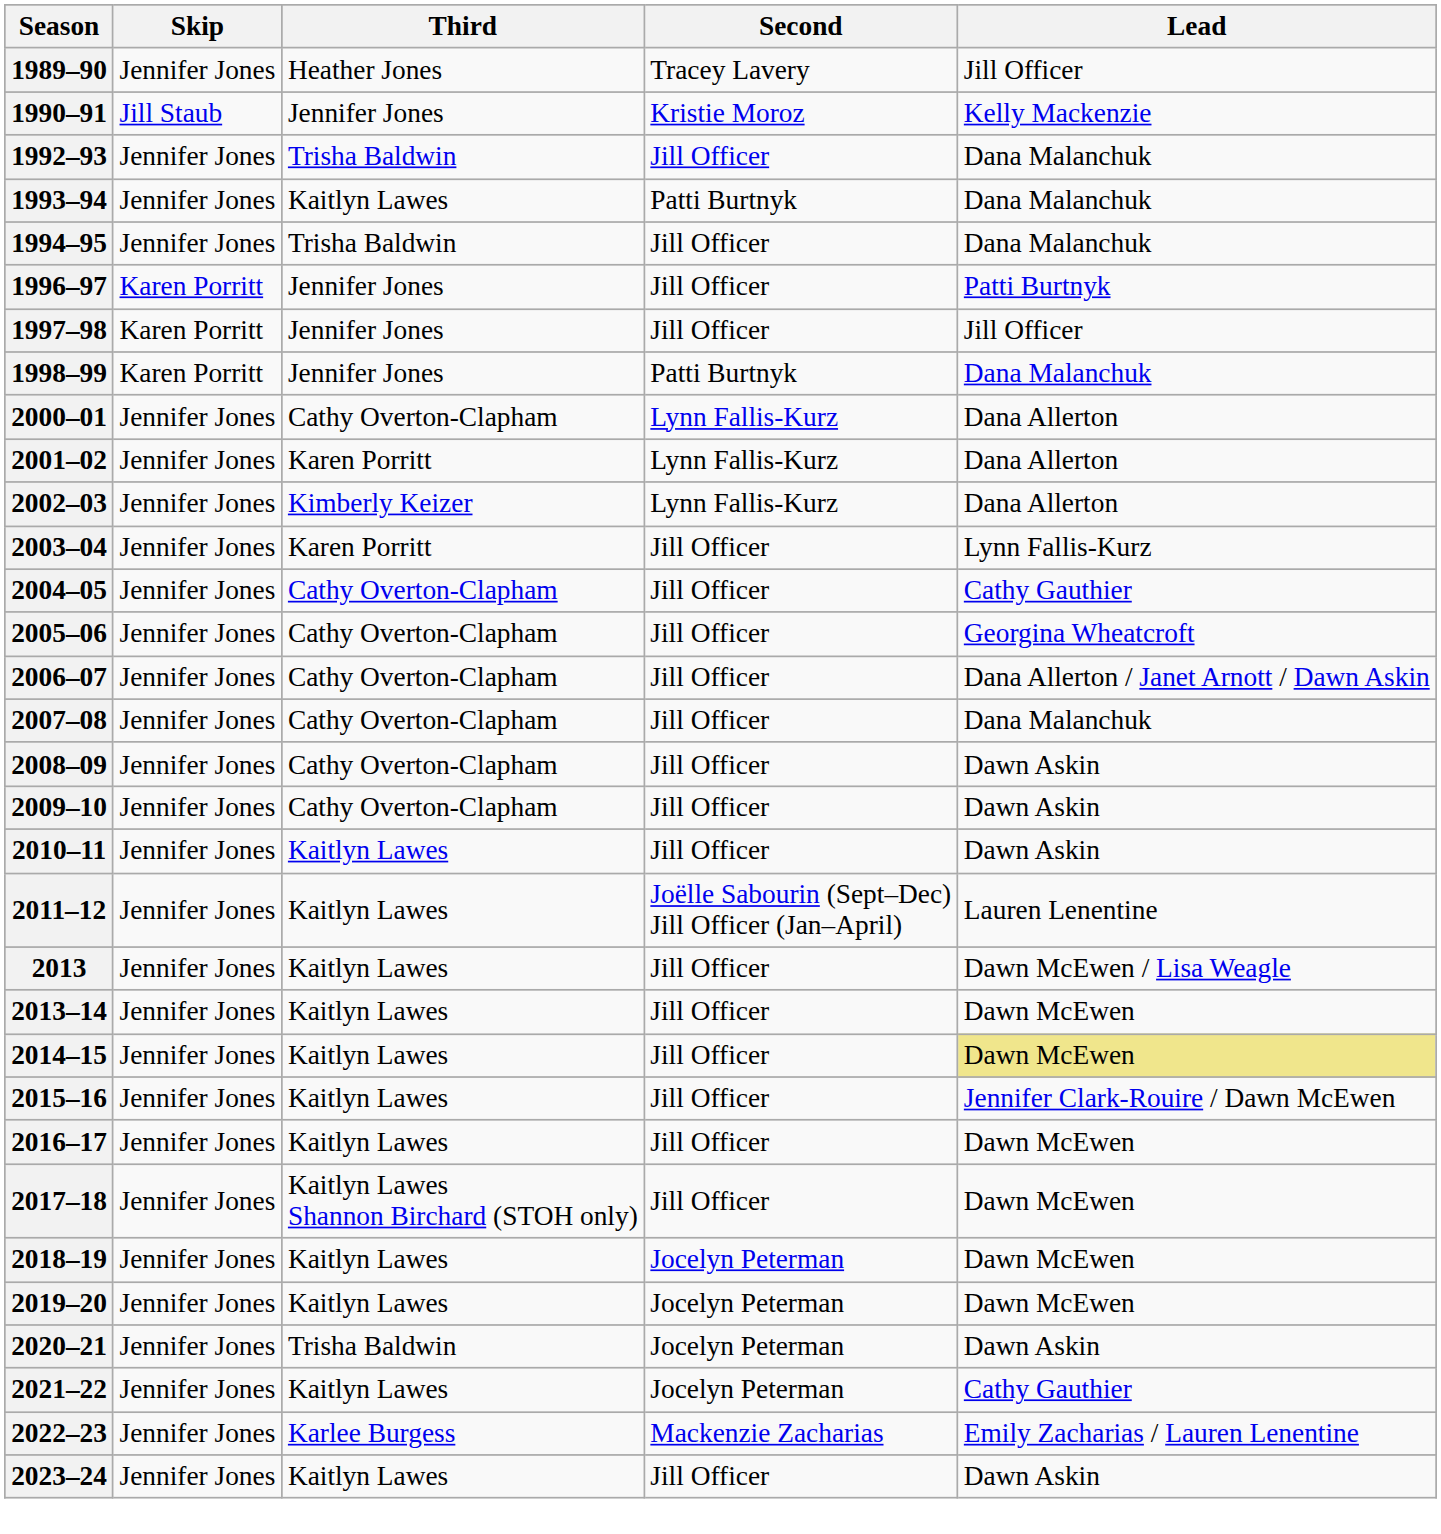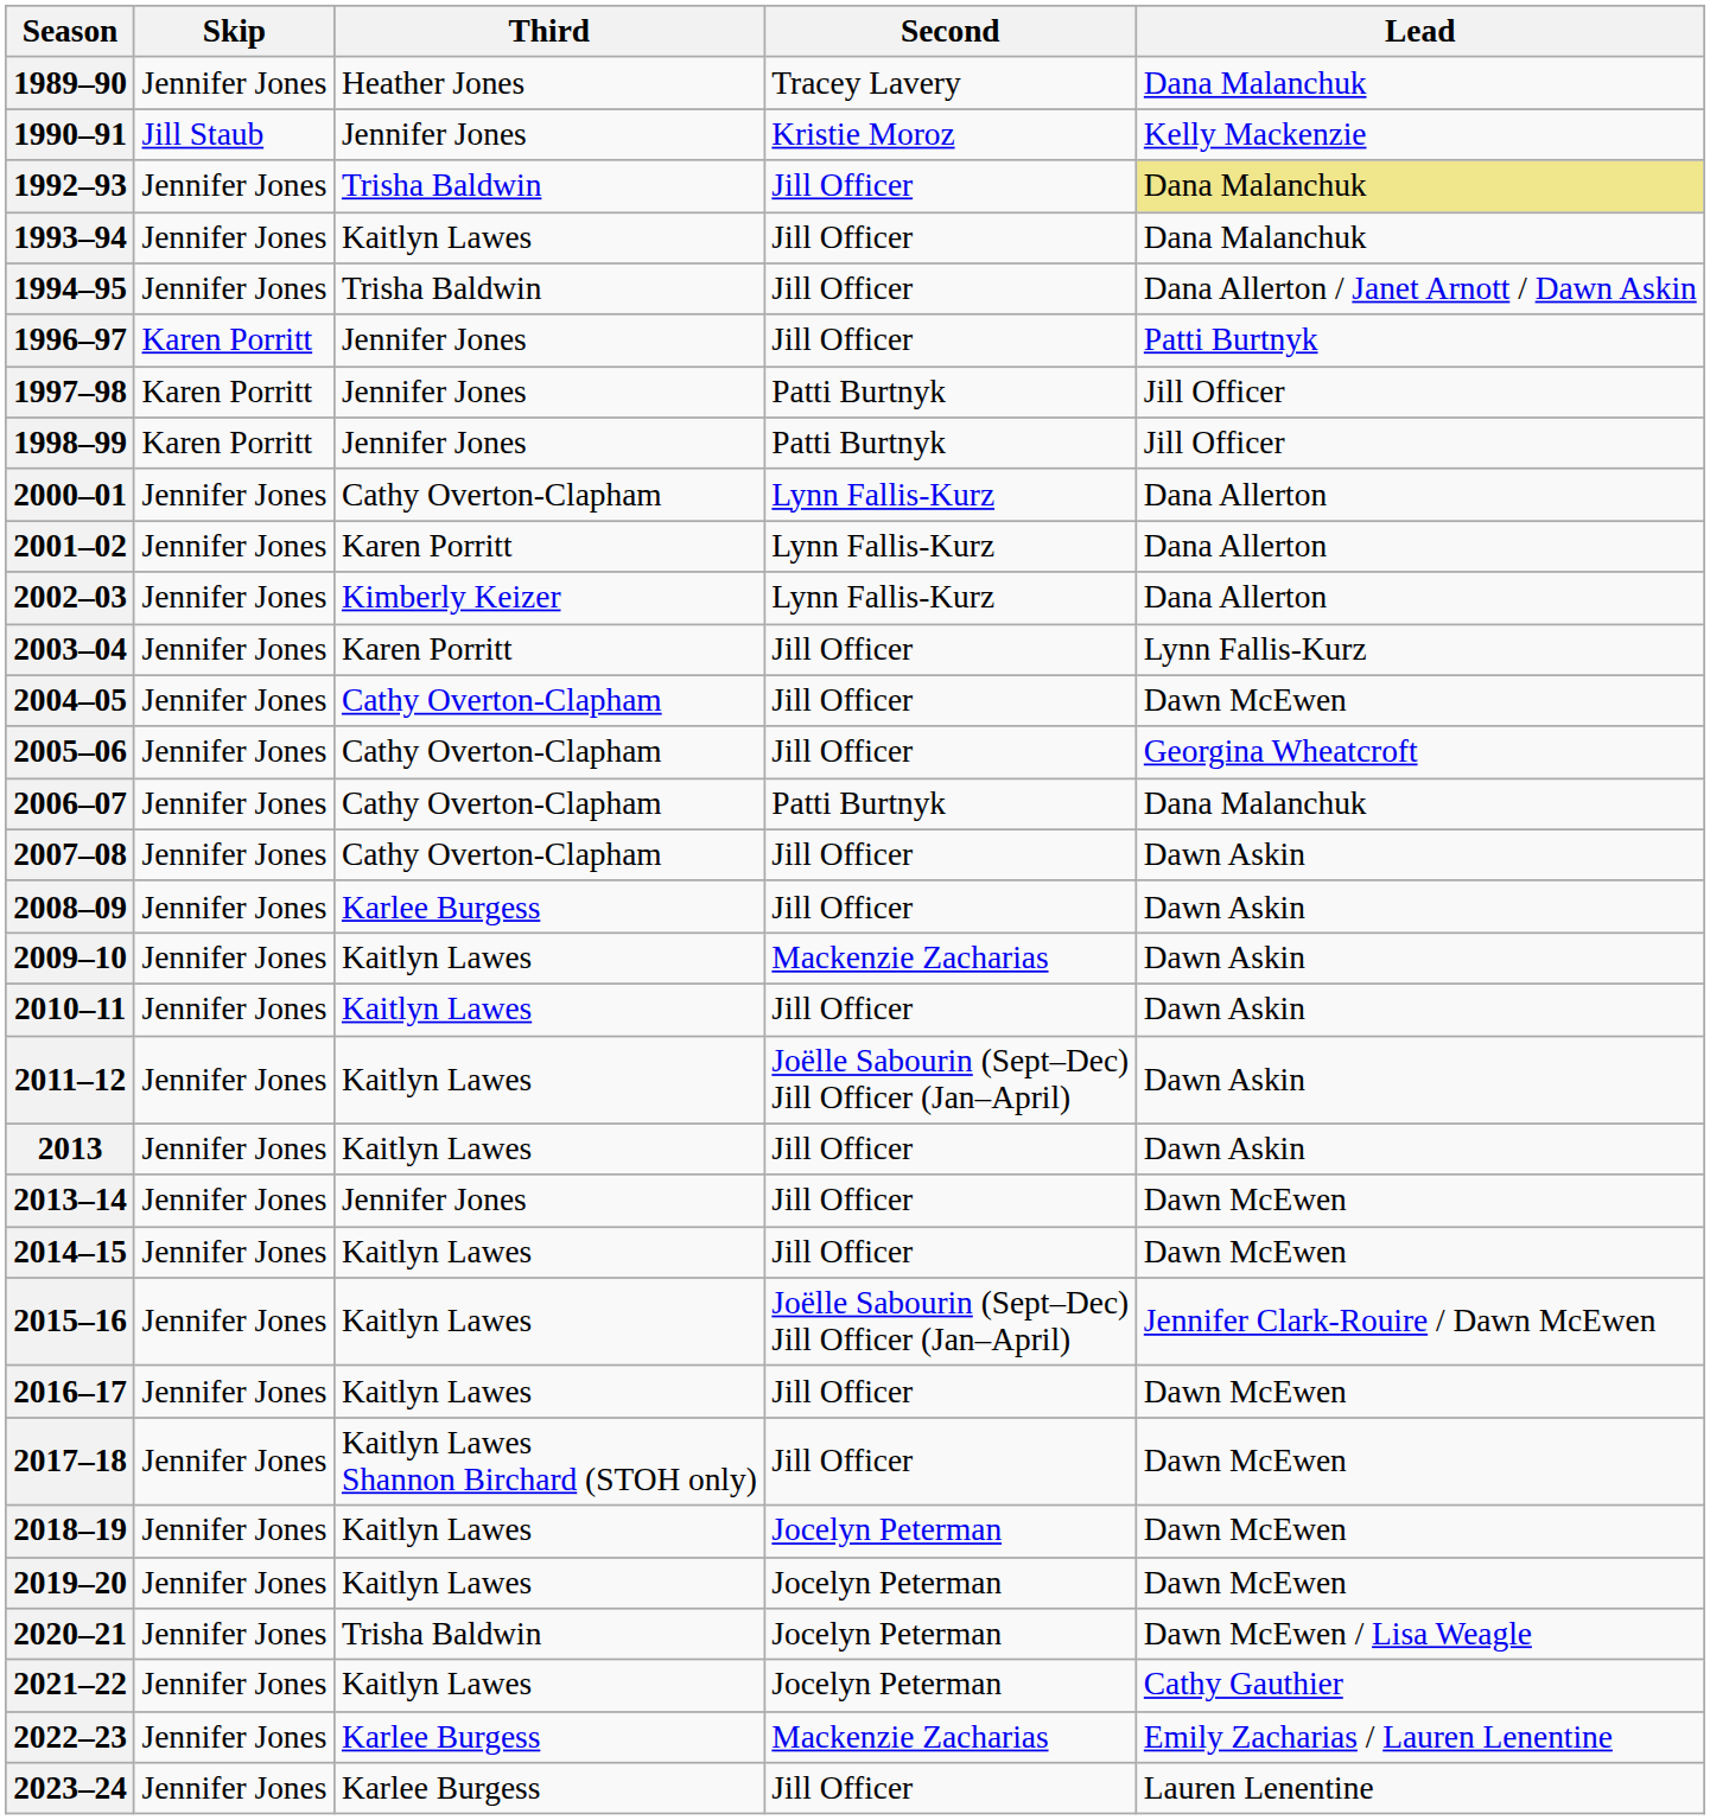1989–90 | Lead: Jill Officer -> Dana Malanchuk
1992–93 | Lead: no background -> khaki background
1993–94 | Second: Patti Burtnyk -> Jill Officer
1994–95 | Lead: Dana Malanchuk -> Dana Allerton / Janet Arnott / Dawn Askin
1997–98 | Second: Jill Officer -> Patti Burtnyk
1998–99 | Lead: Dana Malanchuk -> Jill Officer
2004–05 | Lead: Cathy Gauthier -> Dawn McEwen
2006–07 | Second: Jill Officer -> Patti Burtnyk
2006–07 | Lead: Dana Allerton / Janet Arnott / Dawn Askin -> Dana Malanchuk
2007–08 | Lead: Dana Malanchuk -> Dawn Askin
2008–09 | Third: Cathy Overton-Clapham -> Karlee Burgess
2009–10 | Third: Cathy Overton-Clapham -> Kaitlyn Lawes
2009–10 | Second: Jill Officer -> Mackenzie Zacharias
2011–12 | Lead: Lauren Lenentine -> Dawn Askin
2013 | Lead: Dawn McEwen / Lisa Weagle -> Dawn Askin
2013–14 | Third: Kaitlyn Lawes -> Jennifer Jones
2014–15 | Lead: khaki background -> no background
2015–16 | Second: Jill Officer -> Joëlle Sabourin (Sept–Dec) Jill Officer (Jan–April)
2020–21 | Lead: Dawn Askin -> Dawn McEwen / Lisa Weagle
2023–24 | Third: Kaitlyn Lawes -> Karlee Burgess
2023–24 | Lead: Dawn Askin -> Lauren Lenentine
